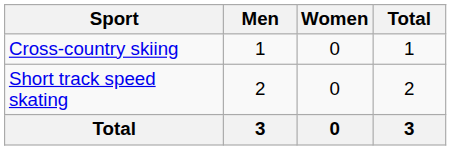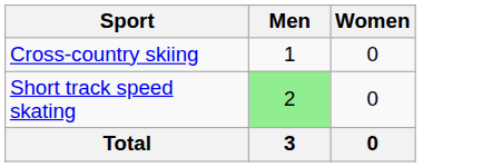- column: Total | 1 | 2 | 3
Short track speed skating | Men: no background -> lightgreen background
